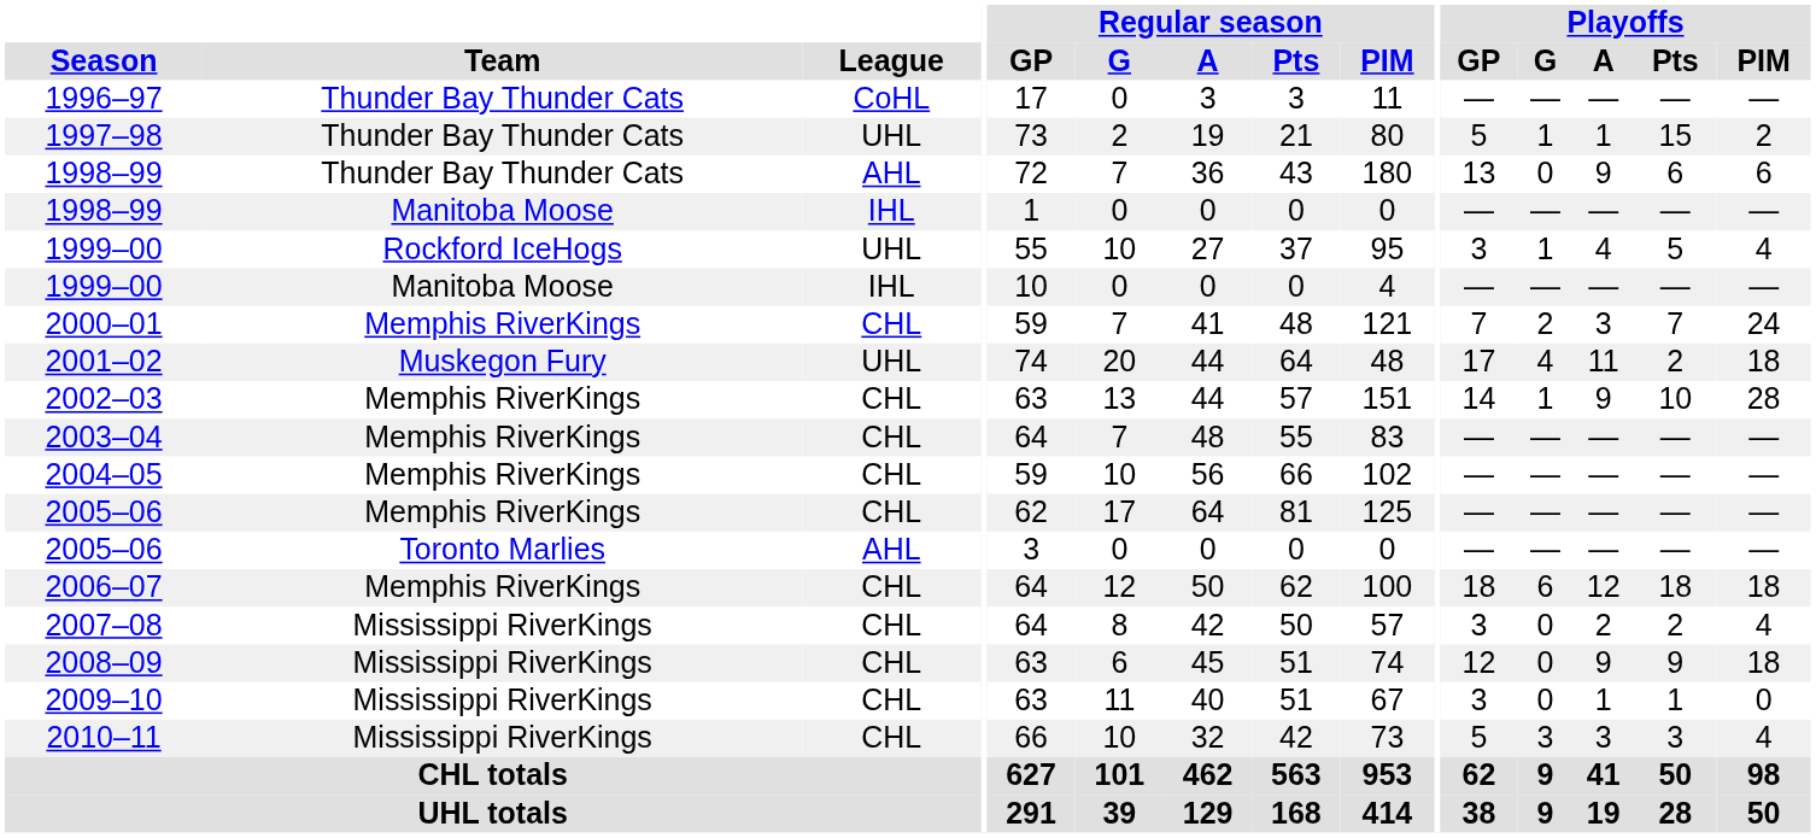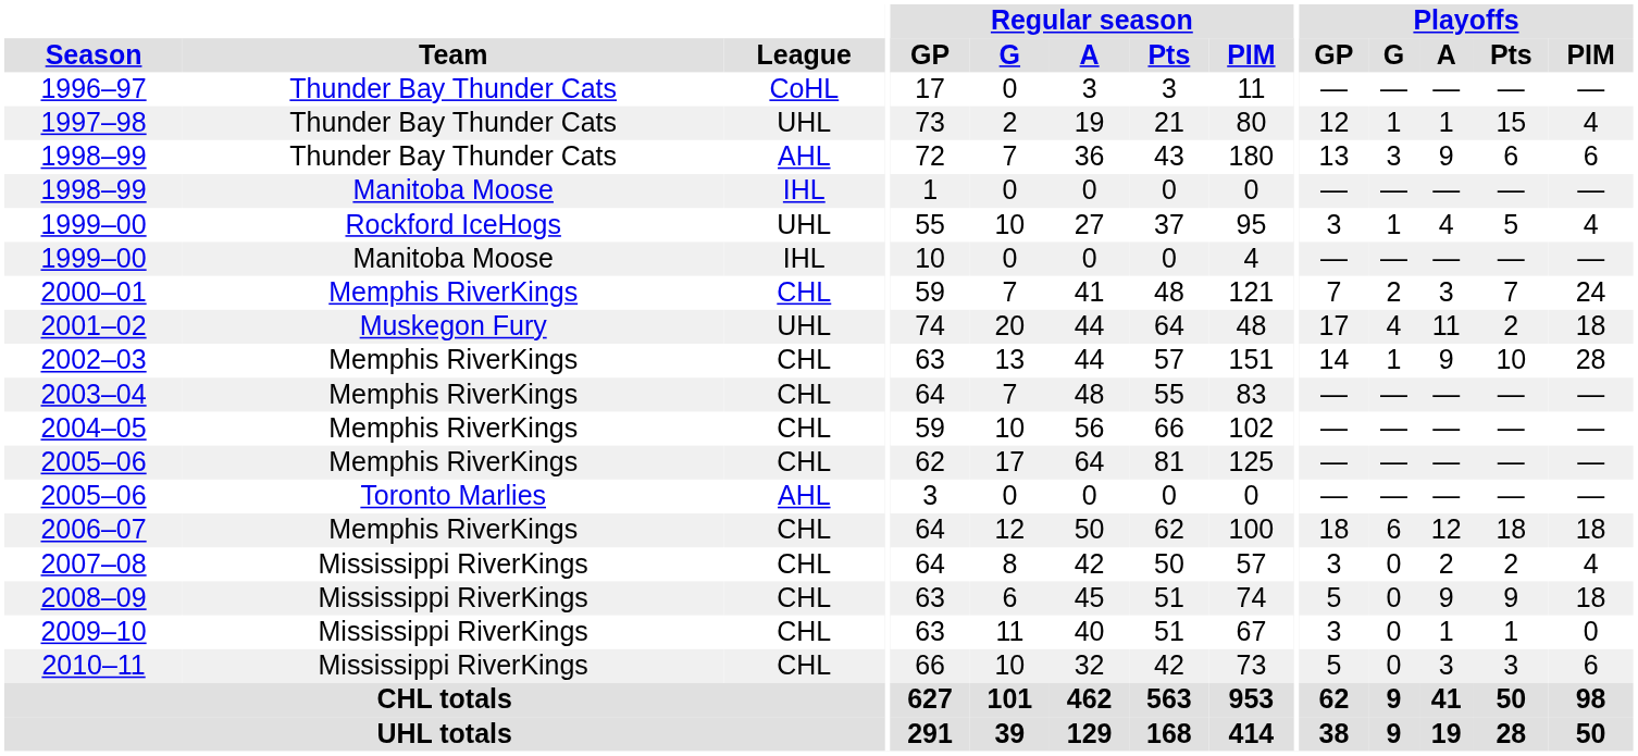1997–98 | Playoffs / GP: 5 -> 12
1997–98 | Playoffs / PIM: 2 -> 4
1998–99 / Thunder Bay Thunder Cats | Playoffs / G: 0 -> 3
2008–09 | Playoffs / GP: 12 -> 5
2010–11 | Playoffs / G: 3 -> 0
2010–11 | Playoffs / PIM: 4 -> 6
